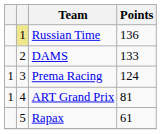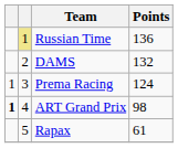DAMS | Points: 133 -> 132
ART Grand Prix | column 1: normal -> bold
ART Grand Prix | Points: 81 -> 98
